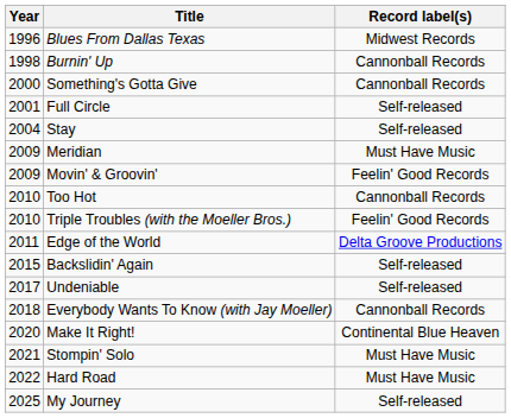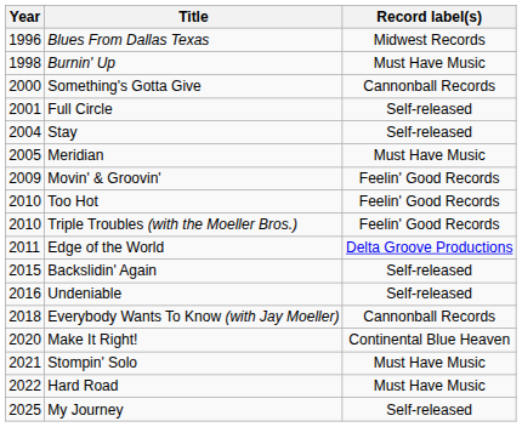Burnin' Up | Record label(s): Cannonball Records -> Must Have Music
Meridian | Year: 2009 -> 2005
Too Hot | Record label(s): Cannonball Records -> Feelin' Good Records
Undeniable | Year: 2017 -> 2016
